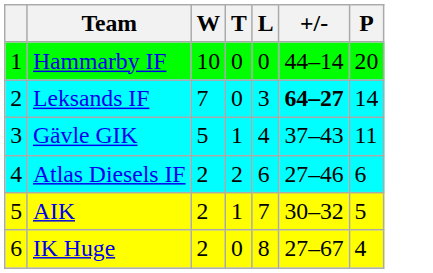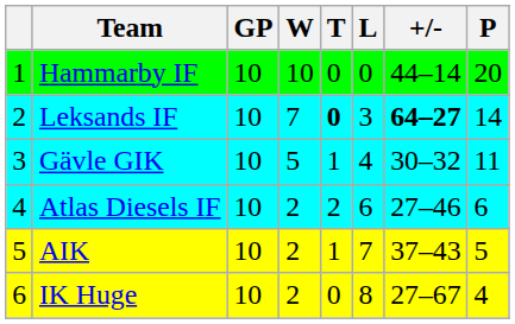+ column: GP | 10 | 10 | 10 | 10 | 10 | 10
Leksands IF | T: normal -> bold
Gävle GIK | +/-: 37–43 -> 30–32
AIK | +/-: 30–32 -> 37–43
